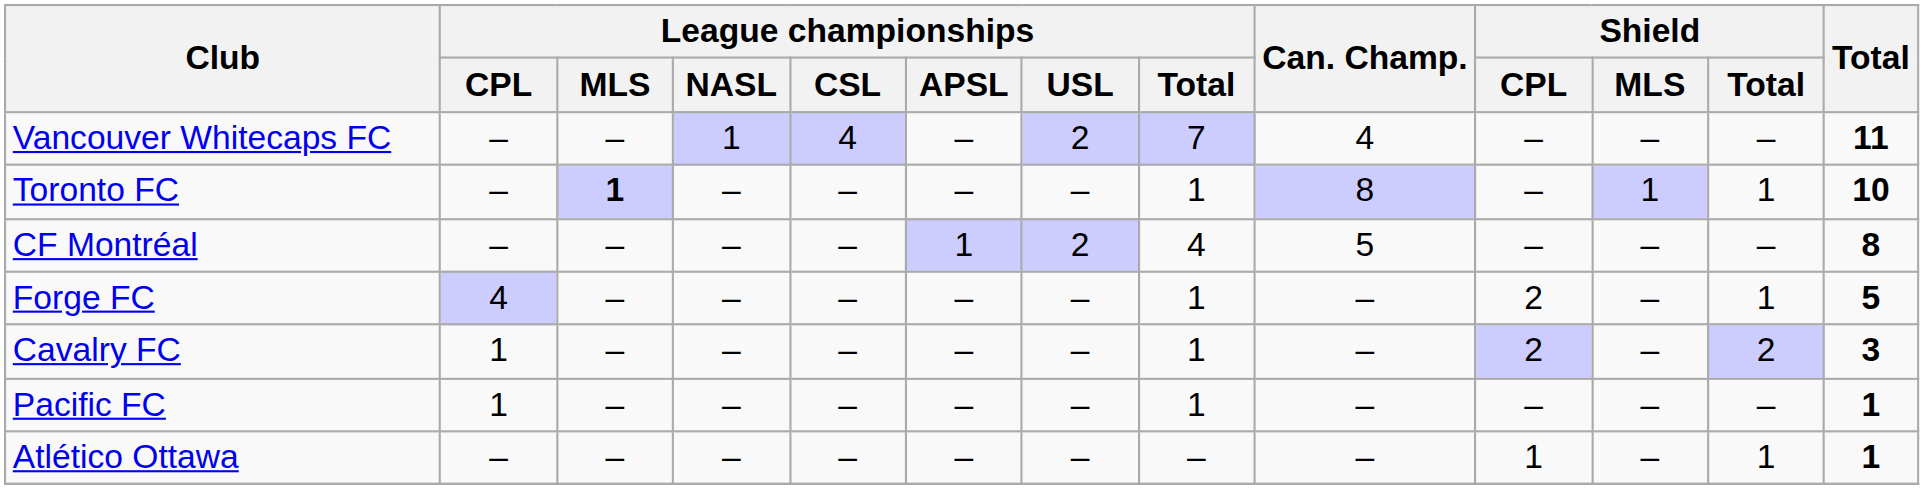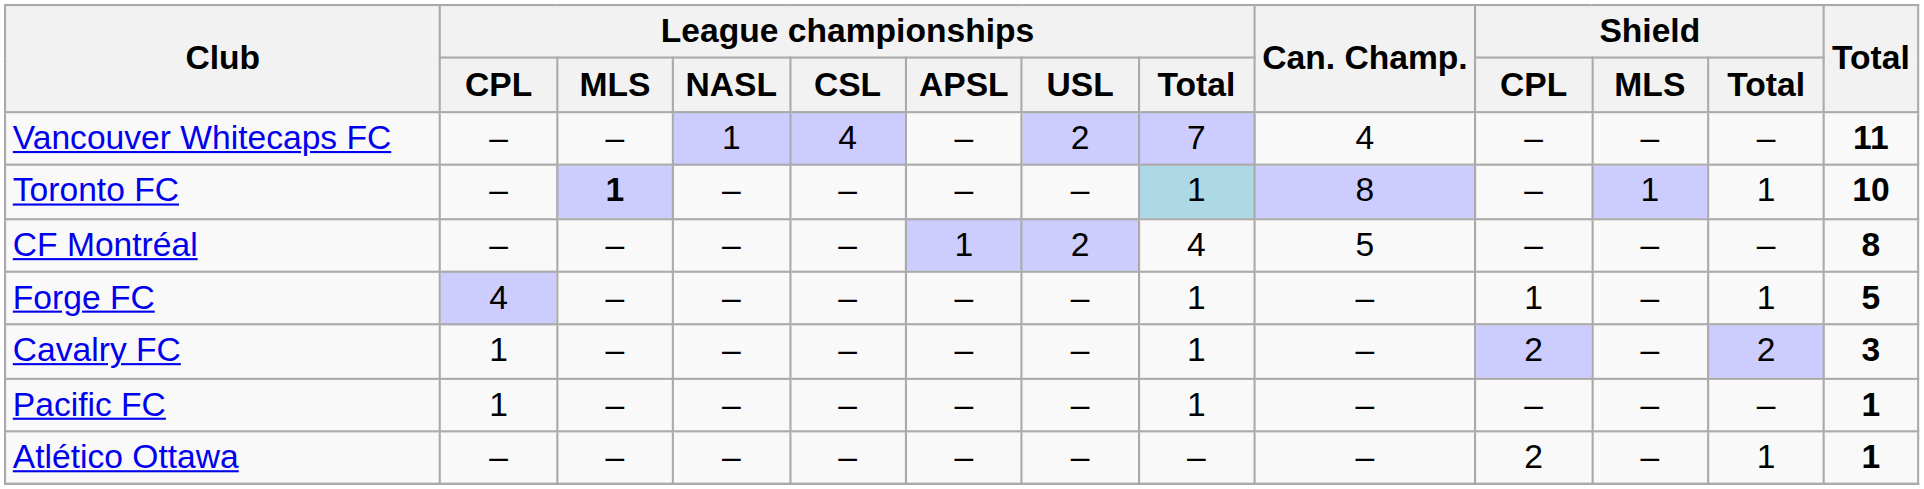Toronto FC | League championships / Total: no background -> lightblue background
Forge FC | Shield / CPL: 2 -> 1
Atlético Ottawa | Shield / CPL: 1 -> 2
